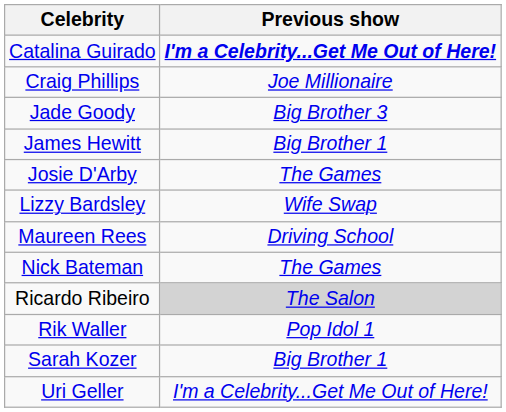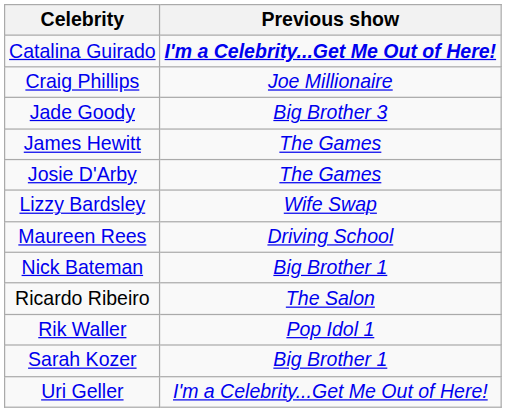James Hewitt | Previous show: Big Brother 1 -> The Games
Nick Bateman | Previous show: The Games -> Big Brother 1
Ricardo Ribeiro | Previous show: lightgrey background -> no background
